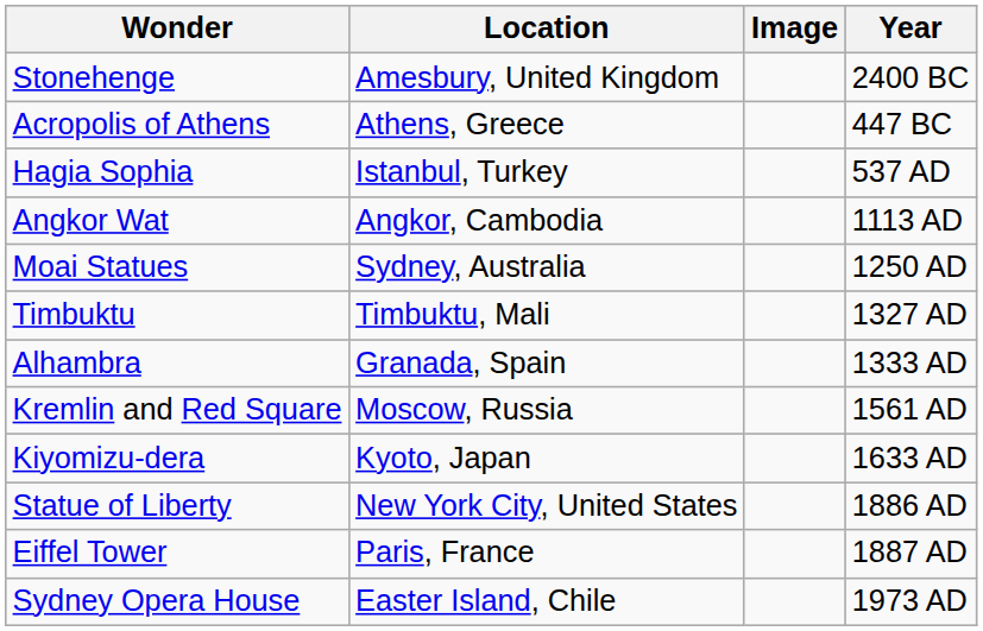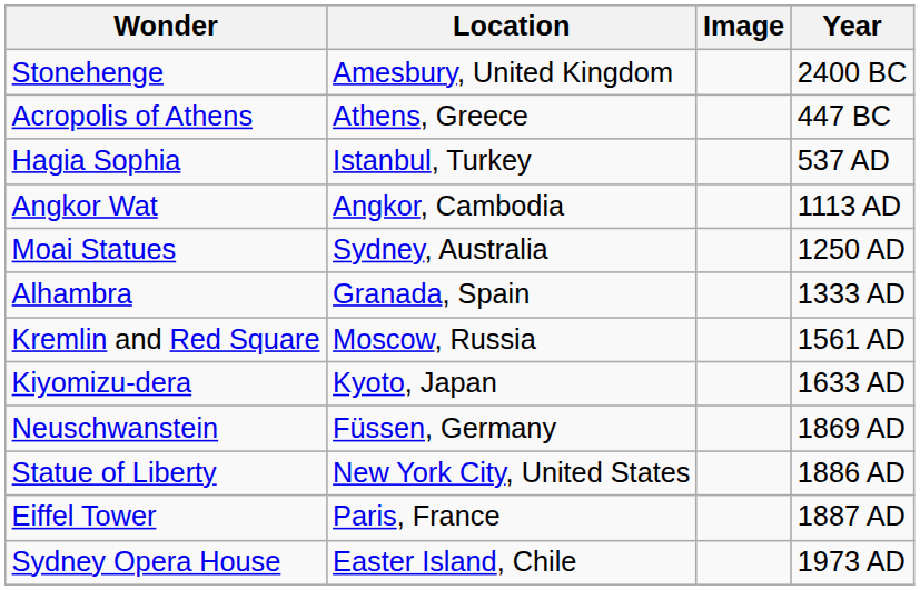- row: Timbuktu | Timbuktu, Mali | 1327 AD
+ row: Neuschwanstein | Füssen, Germany | 1869 AD
